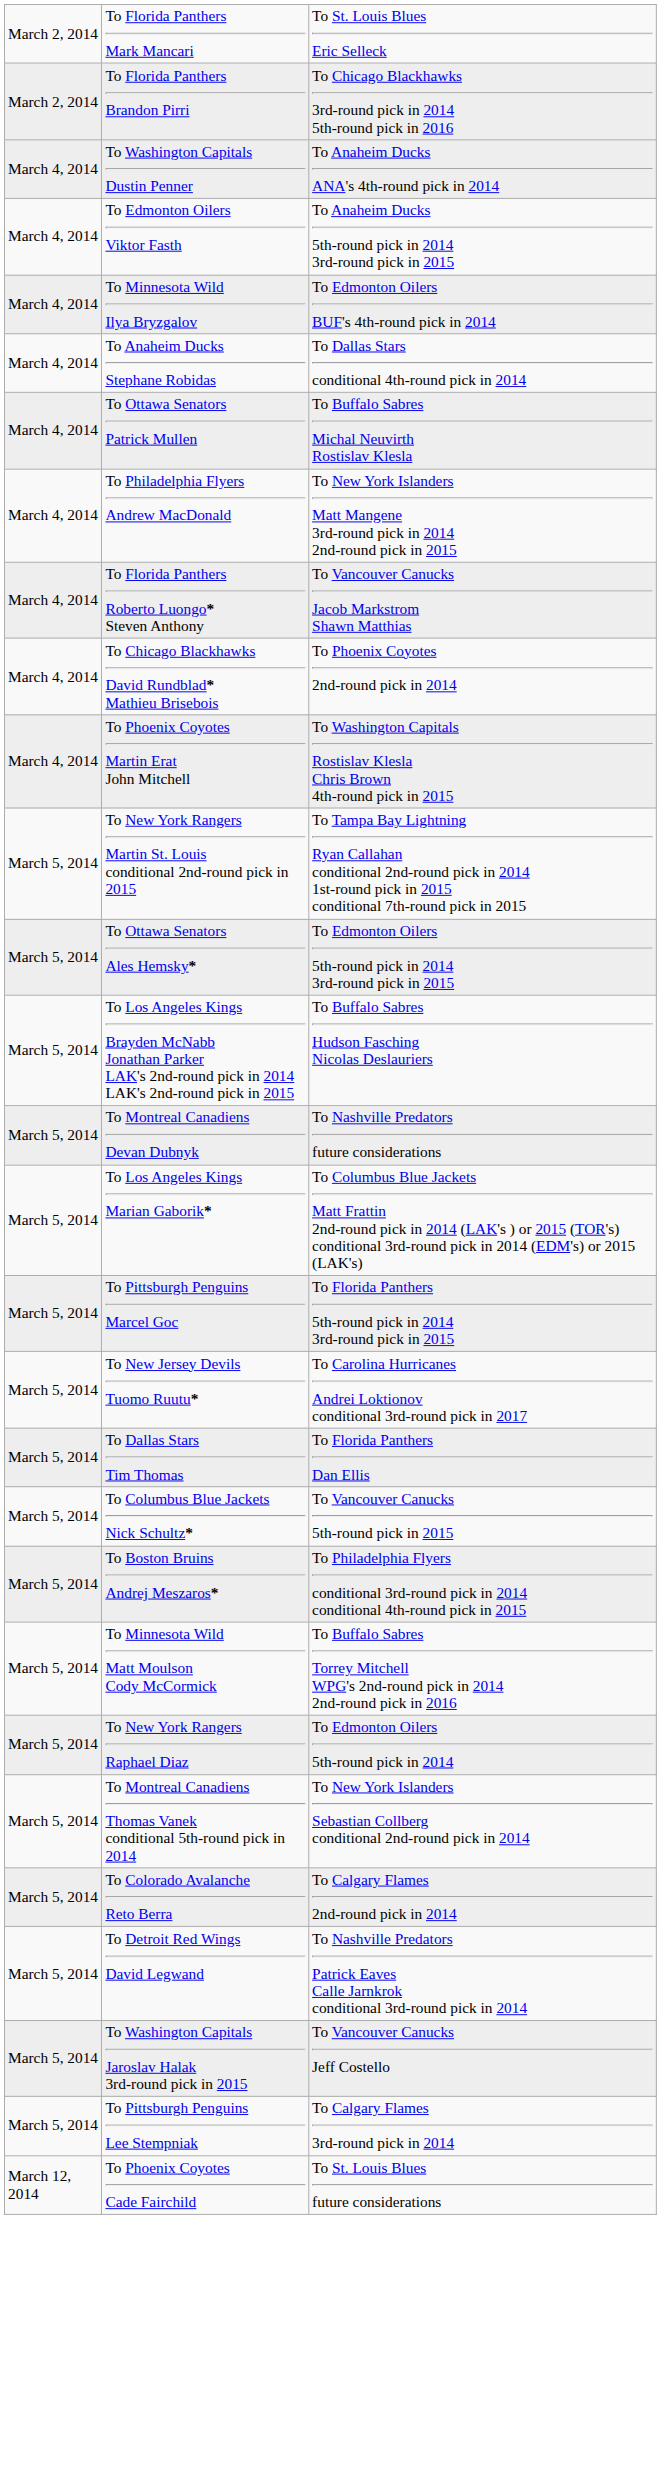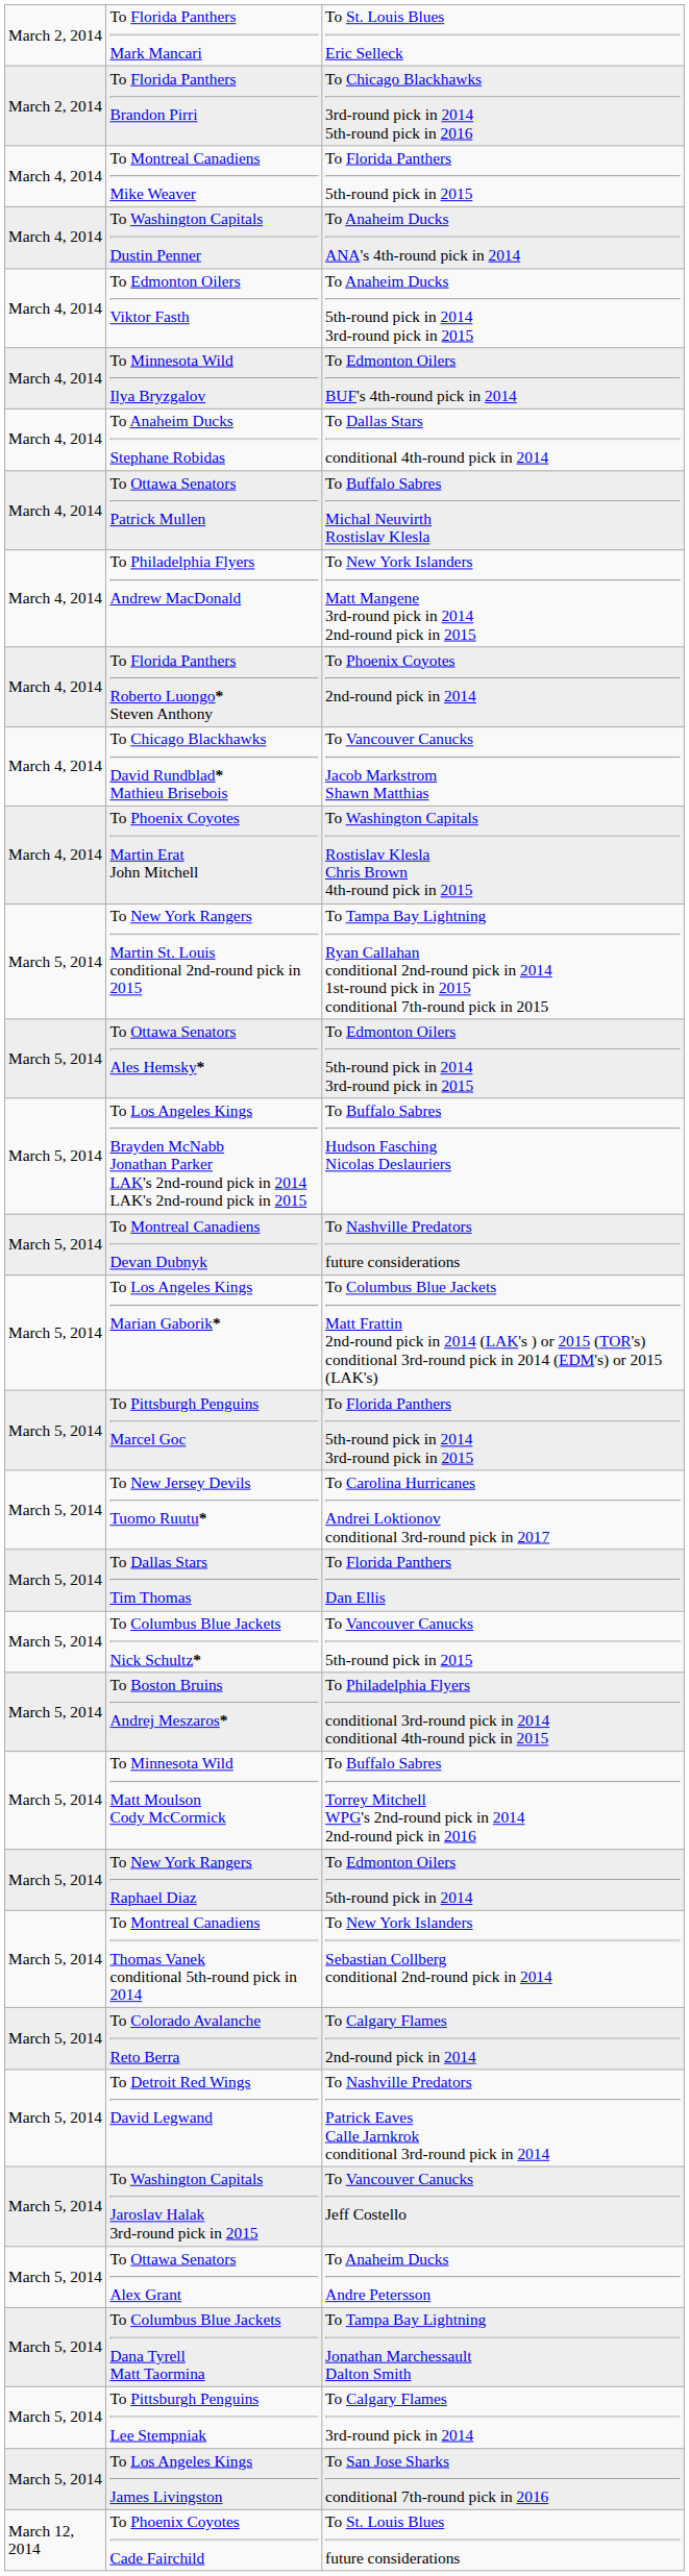+ row: March 4, 2014 | To Montreal Canadiens Mike Weaver | To Florida Panthers 5th-round pick in 2015
To Florida Panthers Roberto Luongo* Steven Anthony | column 3: To Vancouver Canucks Jacob Markstrom Shawn Matthias -> To Phoenix Coyotes 2nd-round pick in 2014
To Chicago Blackhawks David Rundblad* Mathieu Brisebois | column 3: To Phoenix Coyotes 2nd-round pick in 2014 -> To Vancouver Canucks Jacob Markstrom Shawn Matthias
+ row: March 5, 2014 | To Ottawa Senators Alex Grant | To Anaheim Ducks Andre Petersson
+ row: March 5, 2014 | To Columbus Blue Jackets Dana Tyrell Matt Taormina | To Tampa Bay Lightning Jonathan Marchessault Dalton Smith
+ row: March 5, 2014 | To Los Angeles Kings James Livingston | To San Jose Sharks conditional 7th-round pick in 2016
